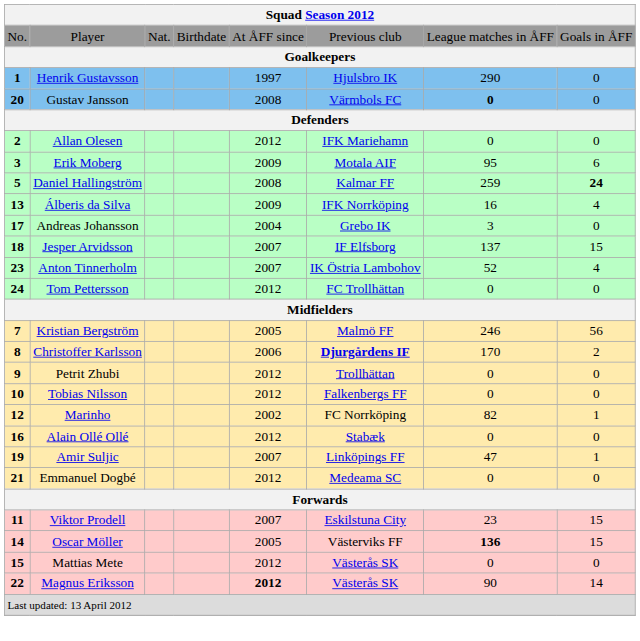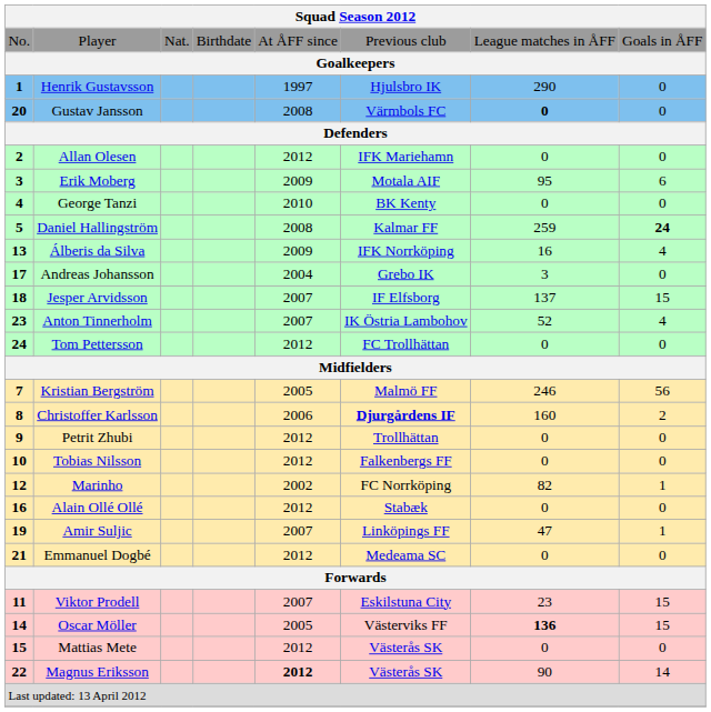+ row: 4 | George Tanzi | 2010 | BK Kenty | 0 | 0
Christoffer Karlsson | column 7: 170 -> 160
